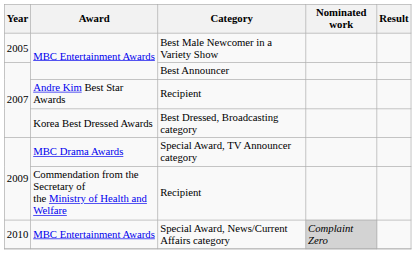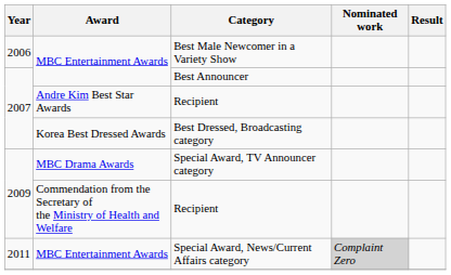Best Male Newcomer in a Variety Show | Year: 2005 -> 2006
Special Award, News/Current Affairs category | Year: 2010 -> 2011
